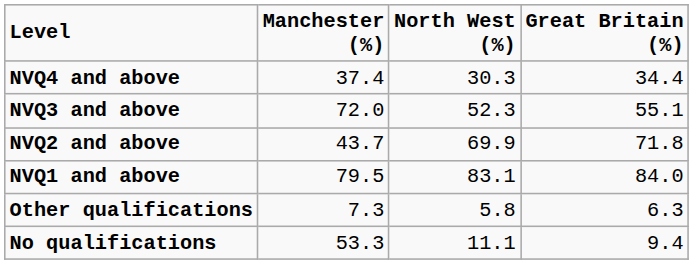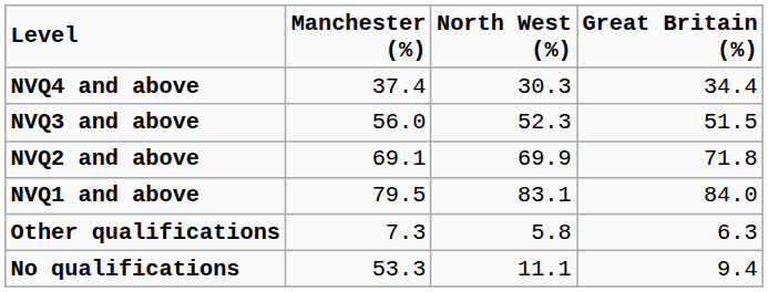NVQ3 and above | Manchester (%): 72.0 -> 56.0
NVQ3 and above | Great Britain (%): 55.1 -> 51.5
NVQ2 and above | Manchester (%): 43.7 -> 69.1
